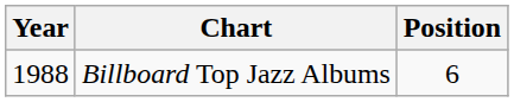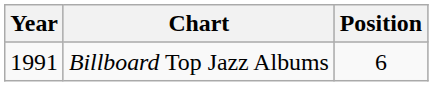Billboard Top Jazz Albums | Year: 1988 -> 1991
